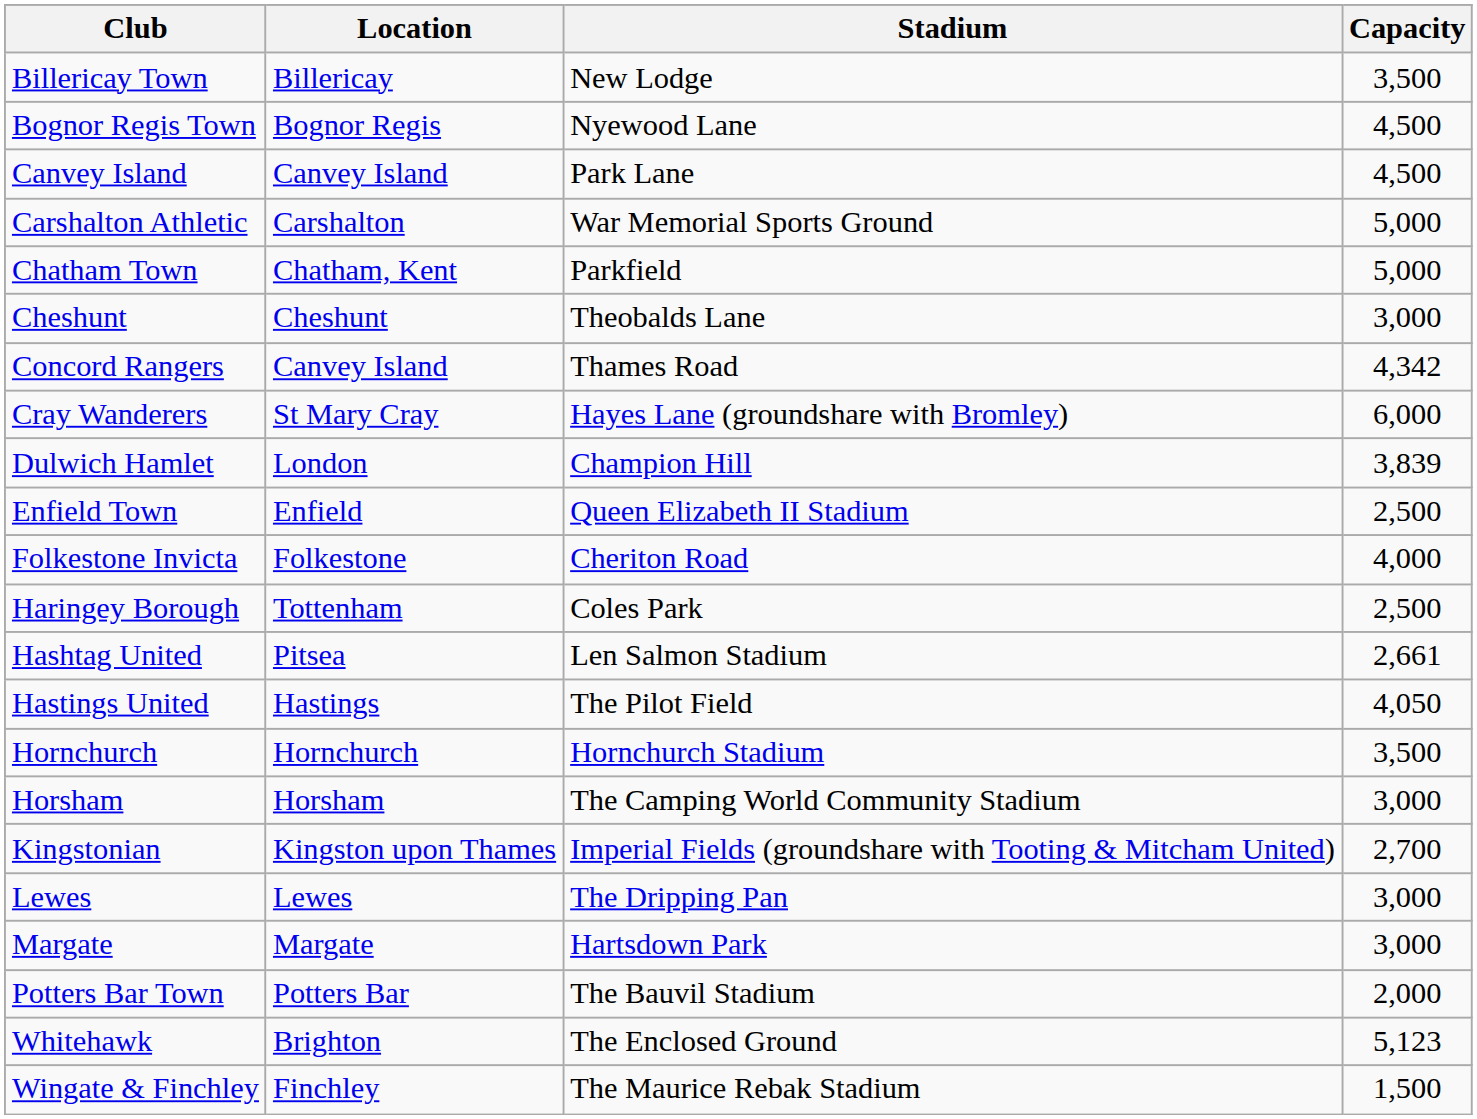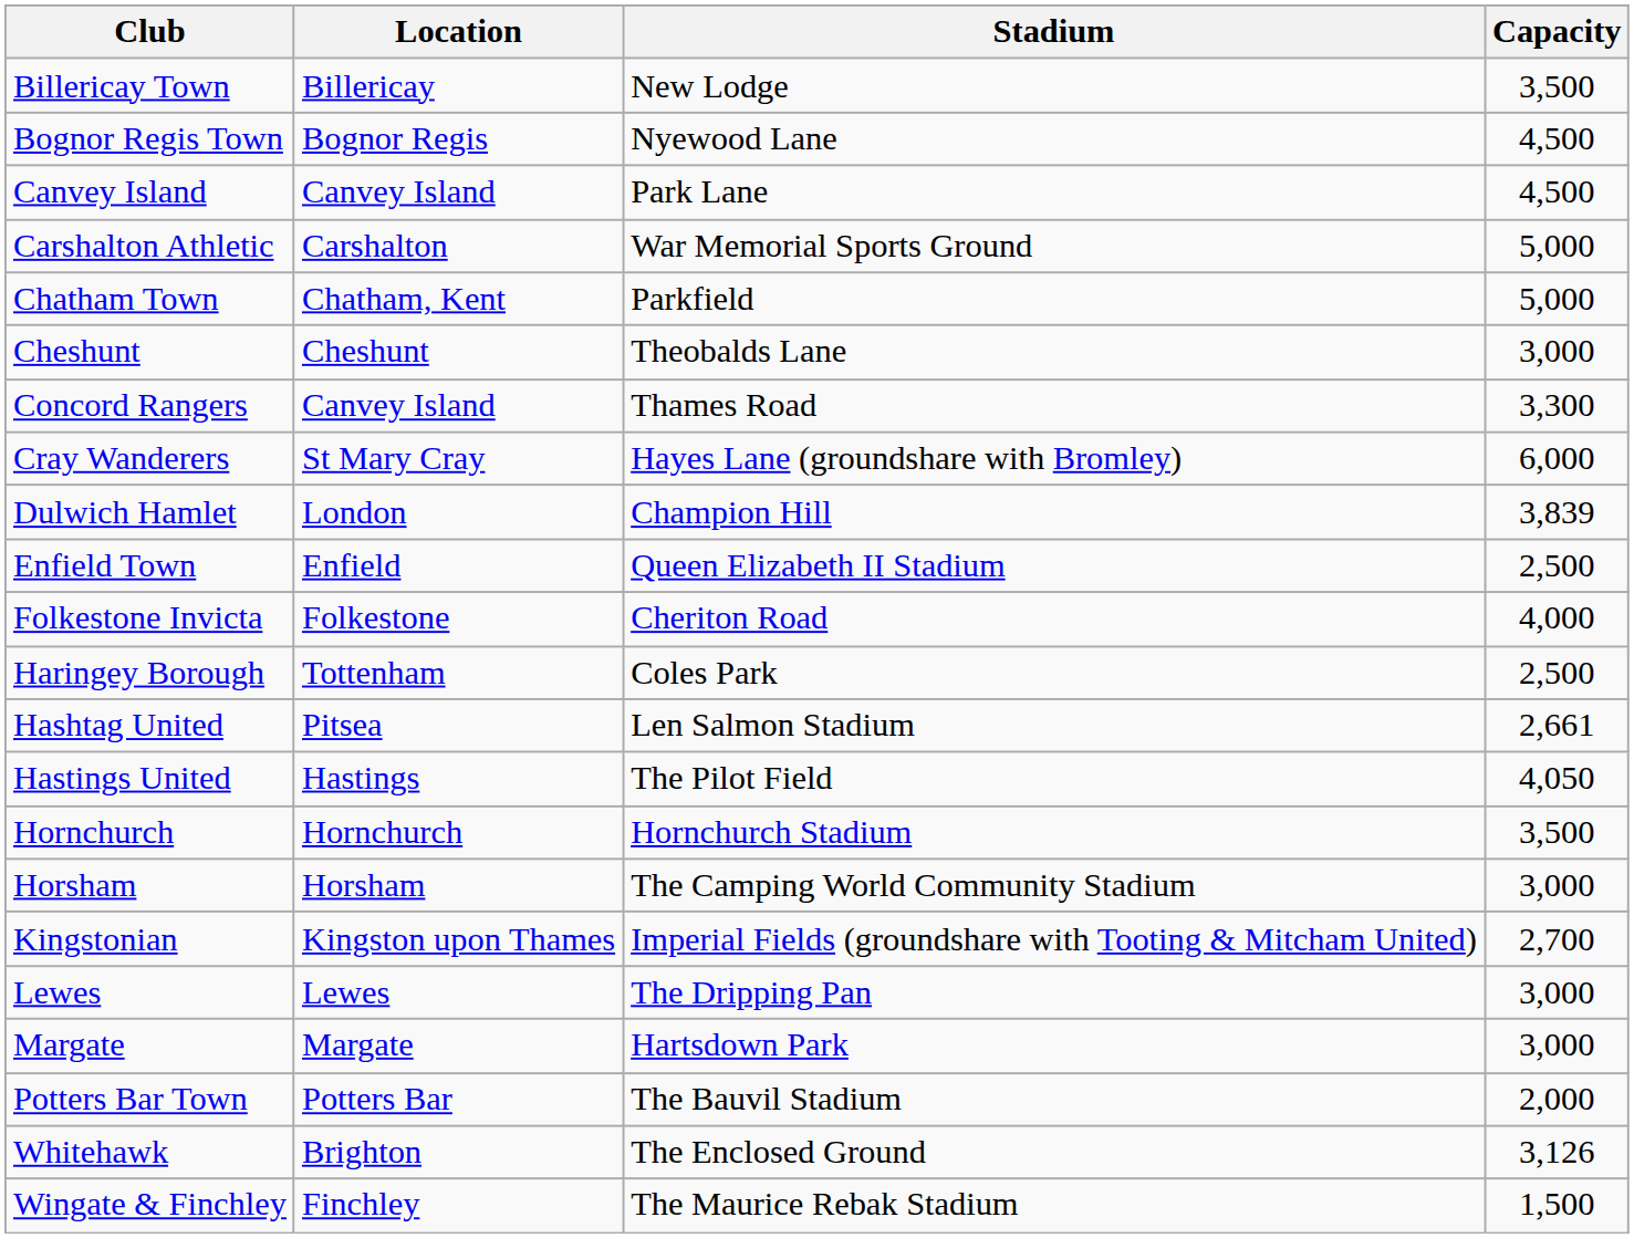Concord Rangers | Capacity: 4,342 -> 3,300
Whitehawk | Capacity: 5,123 -> 3,126
